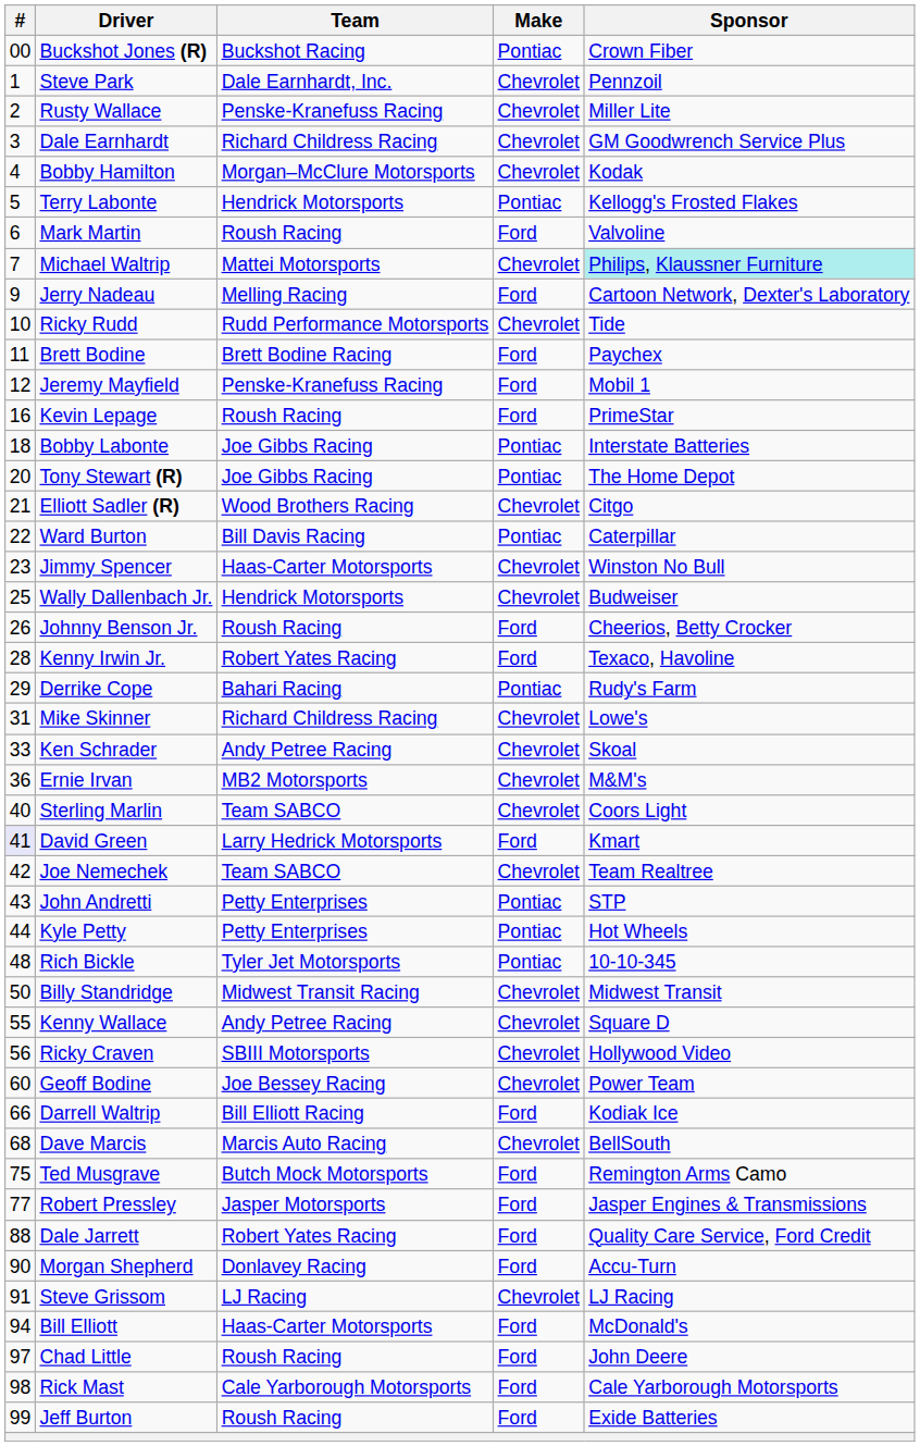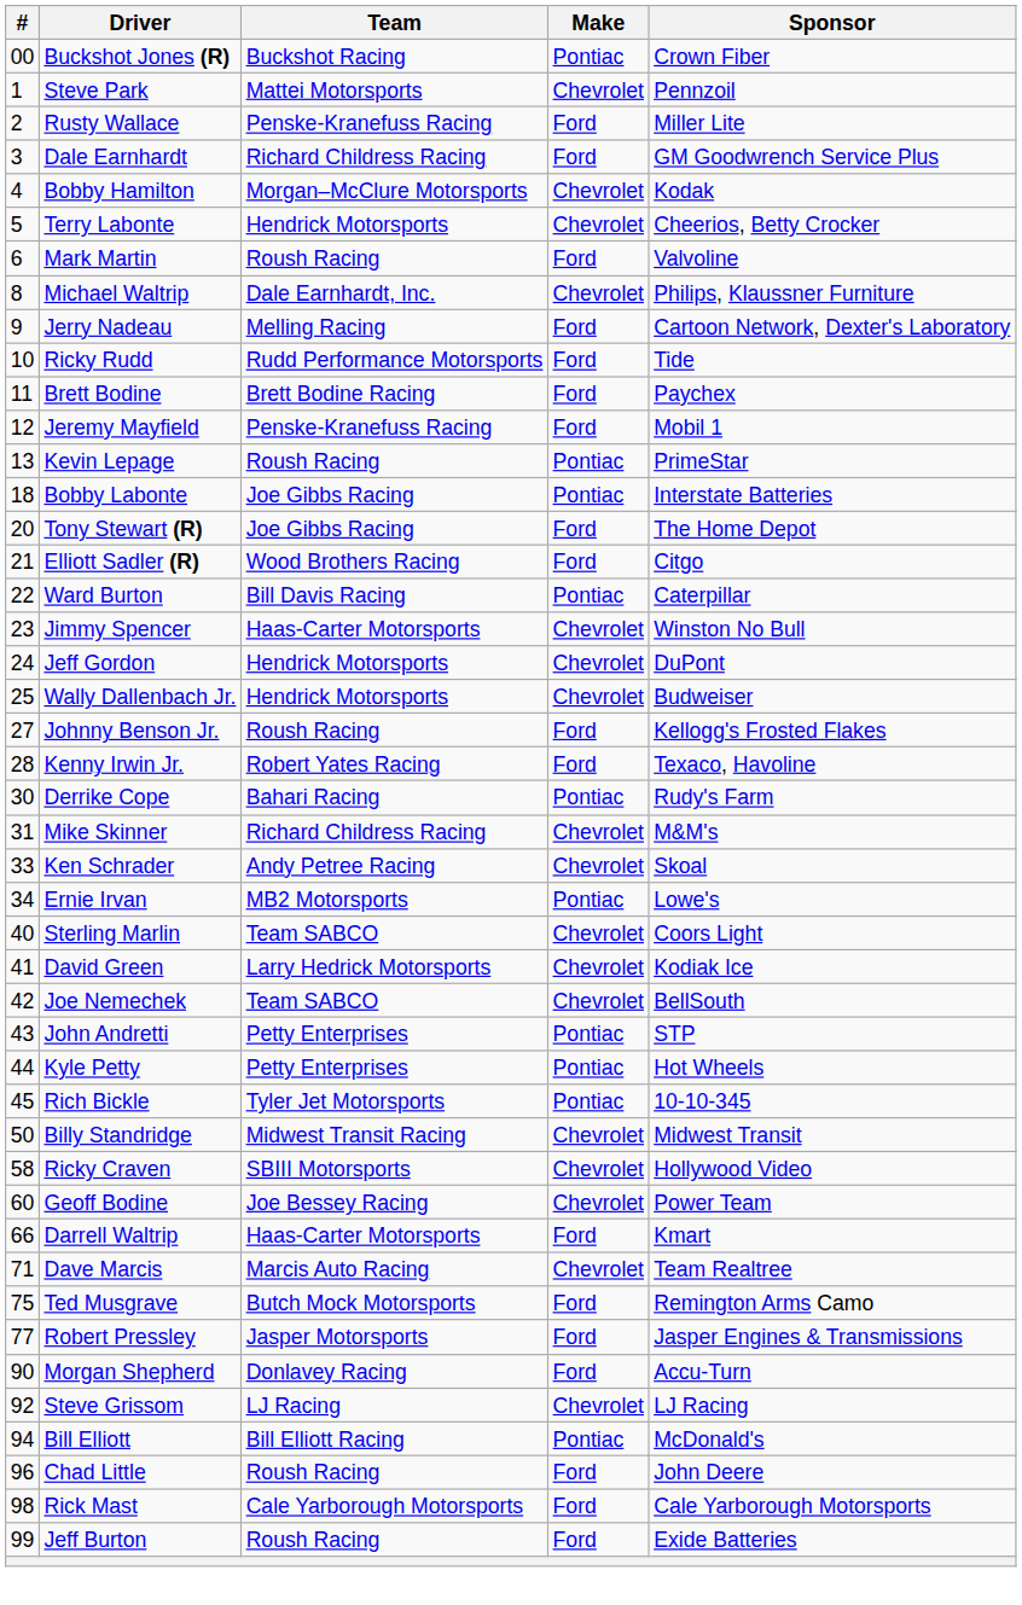Steve Park | Team: Dale Earnhardt, Inc. -> Mattei Motorsports
Rusty Wallace | Make: Chevrolet -> Ford
Dale Earnhardt | Make: Chevrolet -> Ford
Terry Labonte | Make: Pontiac -> Chevrolet
Terry Labonte | Sponsor: Kellogg's Frosted Flakes -> Cheerios, Betty Crocker
Michael Waltrip | #: 7 -> 8
Michael Waltrip | Team: Mattei Motorsports -> Dale Earnhardt, Inc.
Michael Waltrip | Sponsor: paleturquoise background -> no background
Ricky Rudd | Make: Chevrolet -> Ford
Kevin Lepage | #: 16 -> 13
Kevin Lepage | Make: Ford -> Pontiac
Tony Stewart (R) | Make: Pontiac -> Ford
Elliott Sadler (R) | Make: Chevrolet -> Ford
+ row: 24 | Jeff Gordon | Hendrick Motorsports | Chevrolet | DuPont
Johnny Benson Jr. | #: 26 -> 27
Johnny Benson Jr. | Sponsor: Cheerios, Betty Crocker -> Kellogg's Frosted Flakes
Derrike Cope | #: 29 -> 30
Mike Skinner | Sponsor: Lowe's -> M&M's
Ernie Irvan | #: 36 -> 34
Ernie Irvan | Make: Chevrolet -> Pontiac
Ernie Irvan | Sponsor: M&M's -> Lowe's
David Green | #: lavender background -> no background
David Green | Make: Ford -> Chevrolet
David Green | Sponsor: Kmart -> Kodiak Ice
Joe Nemechek | Sponsor: Team Realtree -> BellSouth
Rich Bickle | #: 48 -> 45
- row: 55 | Kenny Wallace | Andy Petree Racing | Chevrolet | Square D
Ricky Craven | #: 56 -> 58
Darrell Waltrip | Team: Bill Elliott Racing -> Haas-Carter Motorsports
Darrell Waltrip | Sponsor: Kodiak Ice -> Kmart
Dave Marcis | #: 68 -> 71
Dave Marcis | Sponsor: BellSouth -> Team Realtree
- row: 88 | Dale Jarrett | Robert Yates Racing | Ford | Quality Care Service, Ford Credit
Steve Grissom | #: 91 -> 92
Bill Elliott | Team: Haas-Carter Motorsports -> Bill Elliott Racing
Bill Elliott | Make: Ford -> Pontiac
Chad Little | #: 97 -> 96
